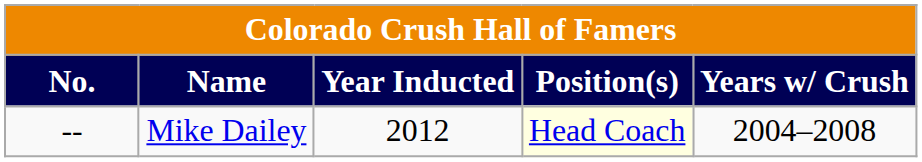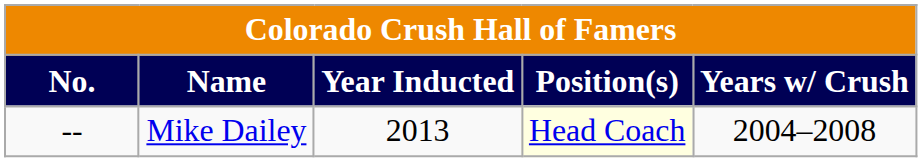Mike Dailey | Year Inducted: 2012 -> 2013
